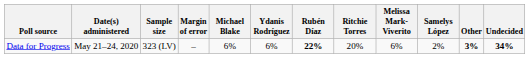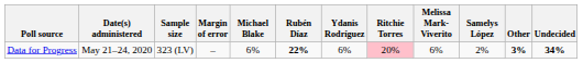columns swapped: Rubén Díaz <-> Ydanis Rodríguez
Data for Progress | Ritchie Torres: no background -> pink background
